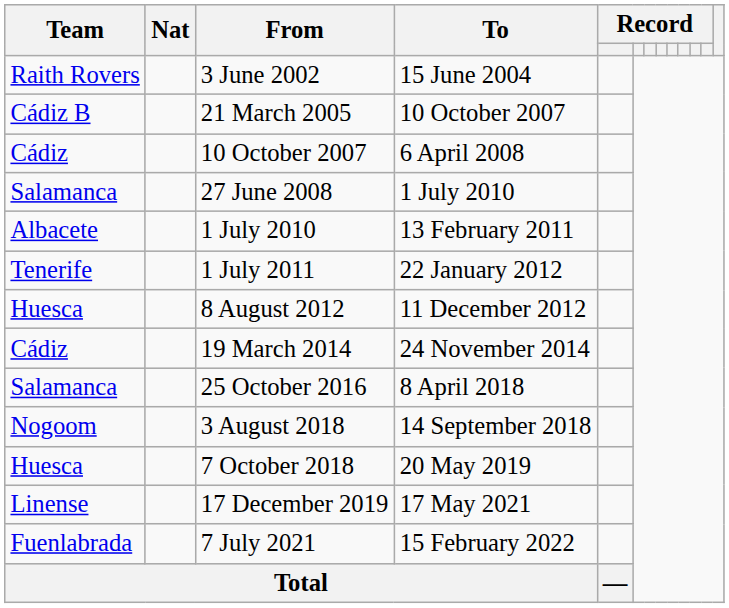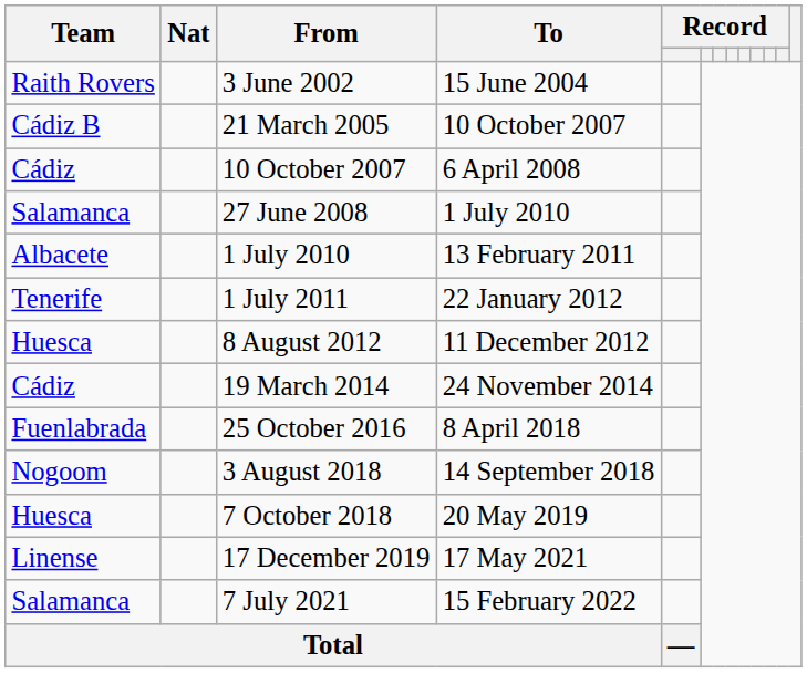25 October 2016 | Team: Salamanca -> Fuenlabrada
7 July 2021 | Team: Fuenlabrada -> Salamanca
